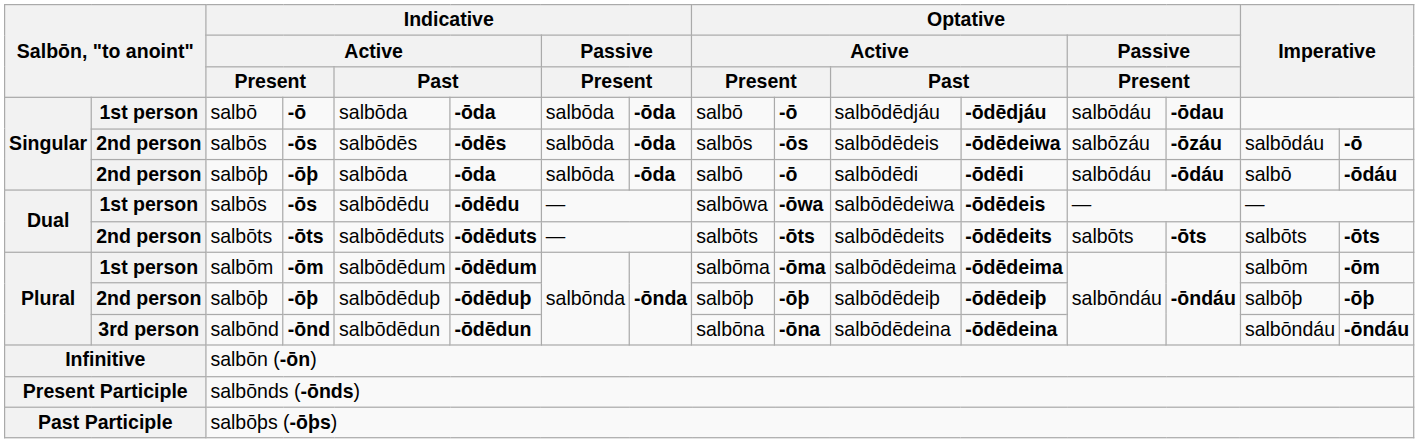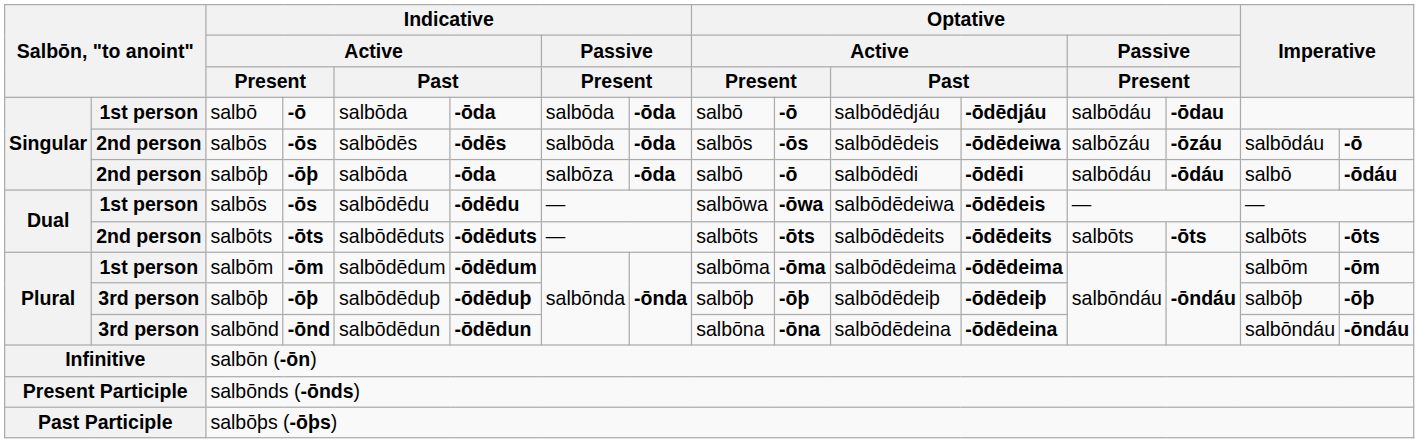Singular / salbōþ | column 7: salbōda -> salbōza
Plural / salbōþ | column 2: 2nd person -> 3rd person
